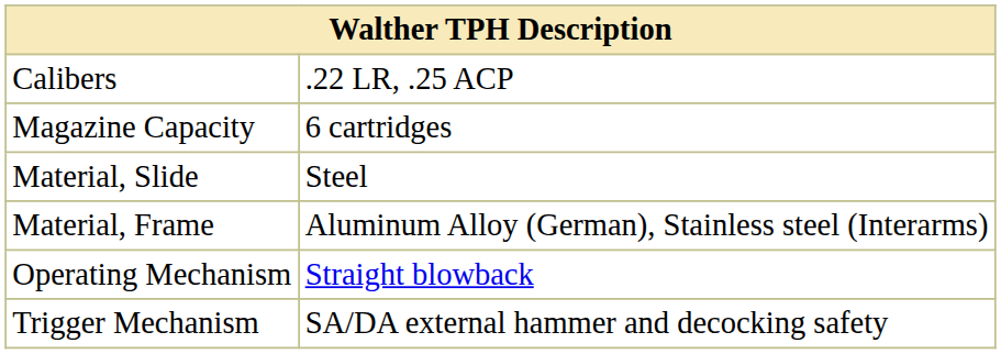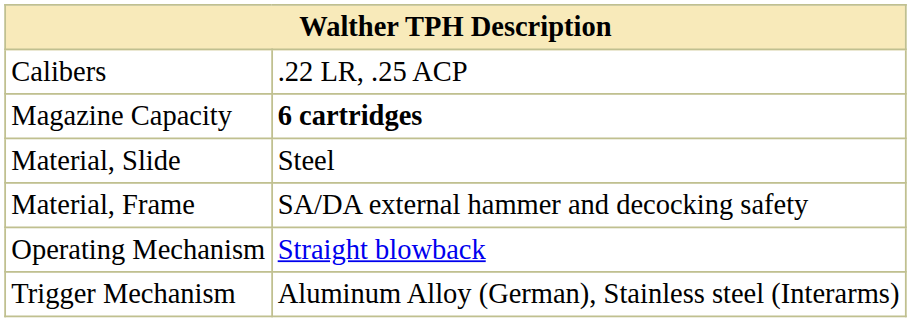Magazine Capacity | column 2: normal -> bold
Material, Frame | column 2: Aluminum Alloy (German), Stainless steel (Interarms) -> SA/DA external hammer and decocking safety
Trigger Mechanism | column 2: SA/DA external hammer and decocking safety -> Aluminum Alloy (German), Stainless steel (Interarms)
